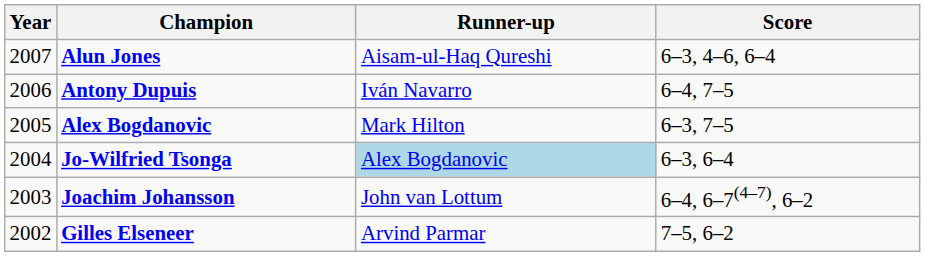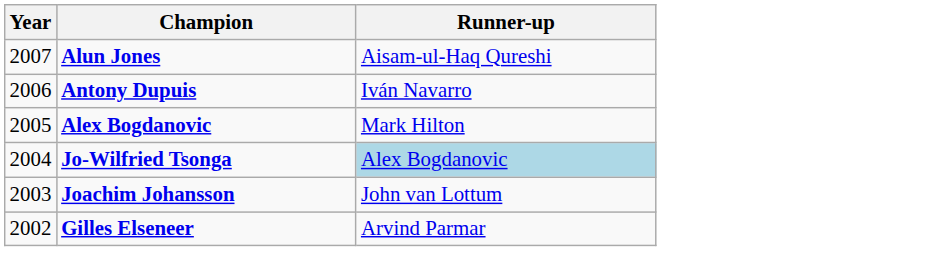- column: Score | 6–3, 4–6, 6–4 | 6–4, 7–5 | 6–3, 7–5 | 6–3, 6–4 | 6–4, 6–7(4–7), 6–2 | 7–5, 6–2
